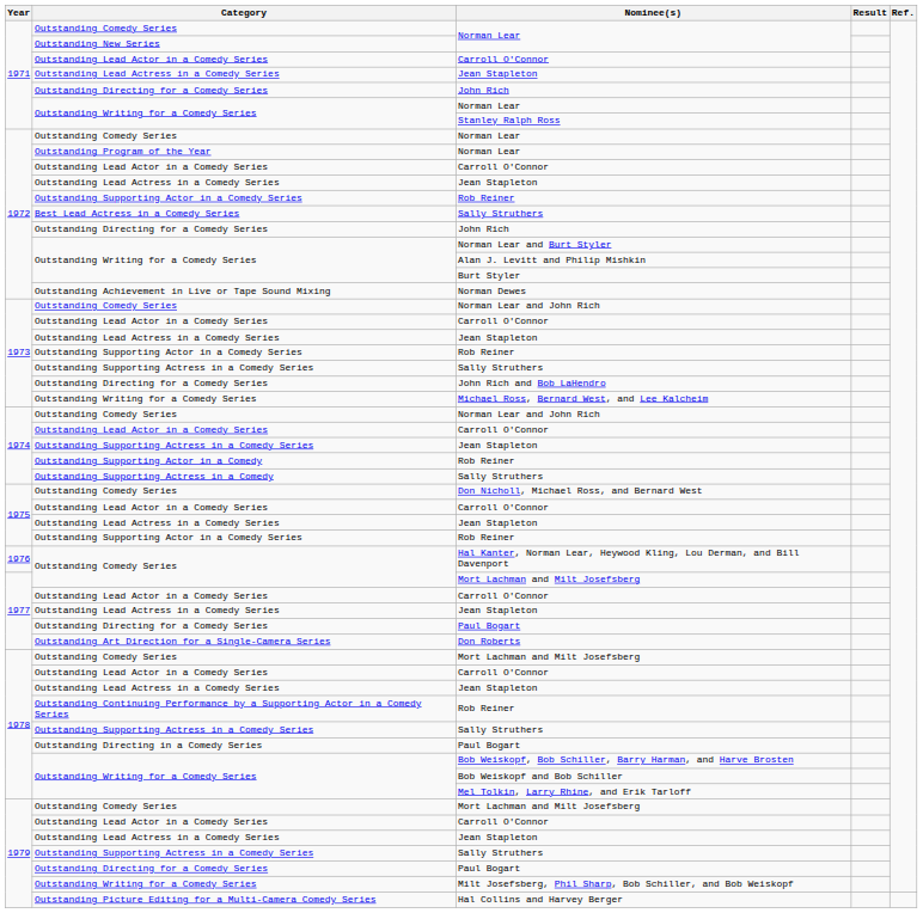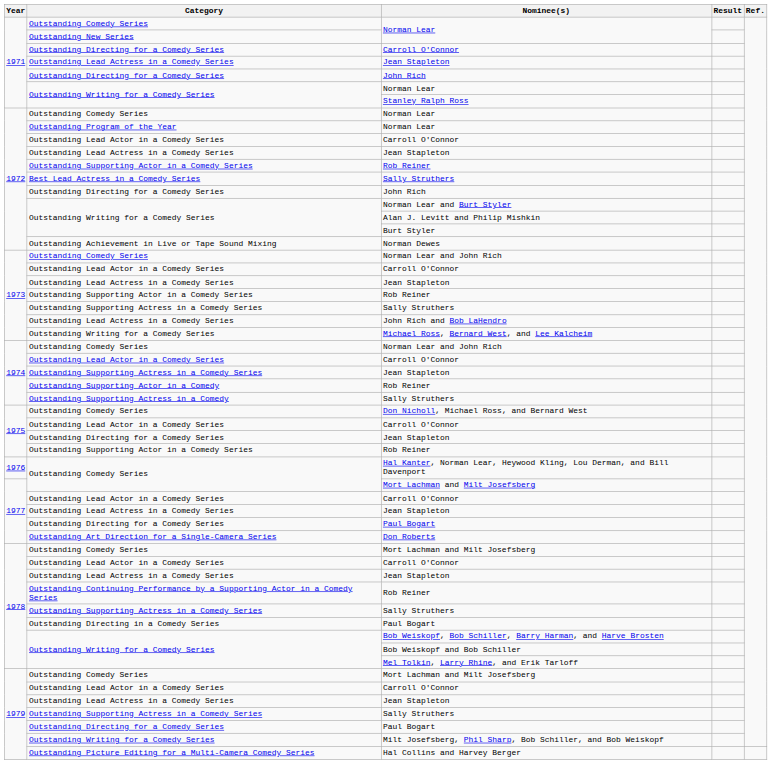1971 / Carroll O'Connor | Category: Outstanding Lead Actor in a Comedy Series -> Outstanding Directing for a Comedy Series
John Rich and Bob LaHendro | Category: Outstanding Directing for a Comedy Series -> Outstanding Lead Actress in a Comedy Series
1975 / Jean Stapleton | Category: Outstanding Lead Actress in a Comedy Series -> Outstanding Directing for a Comedy Series
